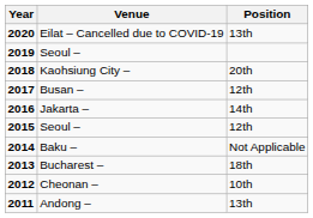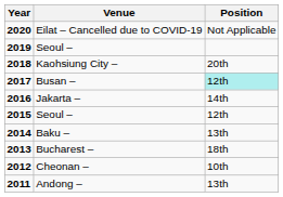Eilat – Cancelled due to COVID-19 | Position: 13th -> Not Applicable
Busan – | Position: no background -> paleturquoise background
Baku – | Position: Not Applicable -> 13th
